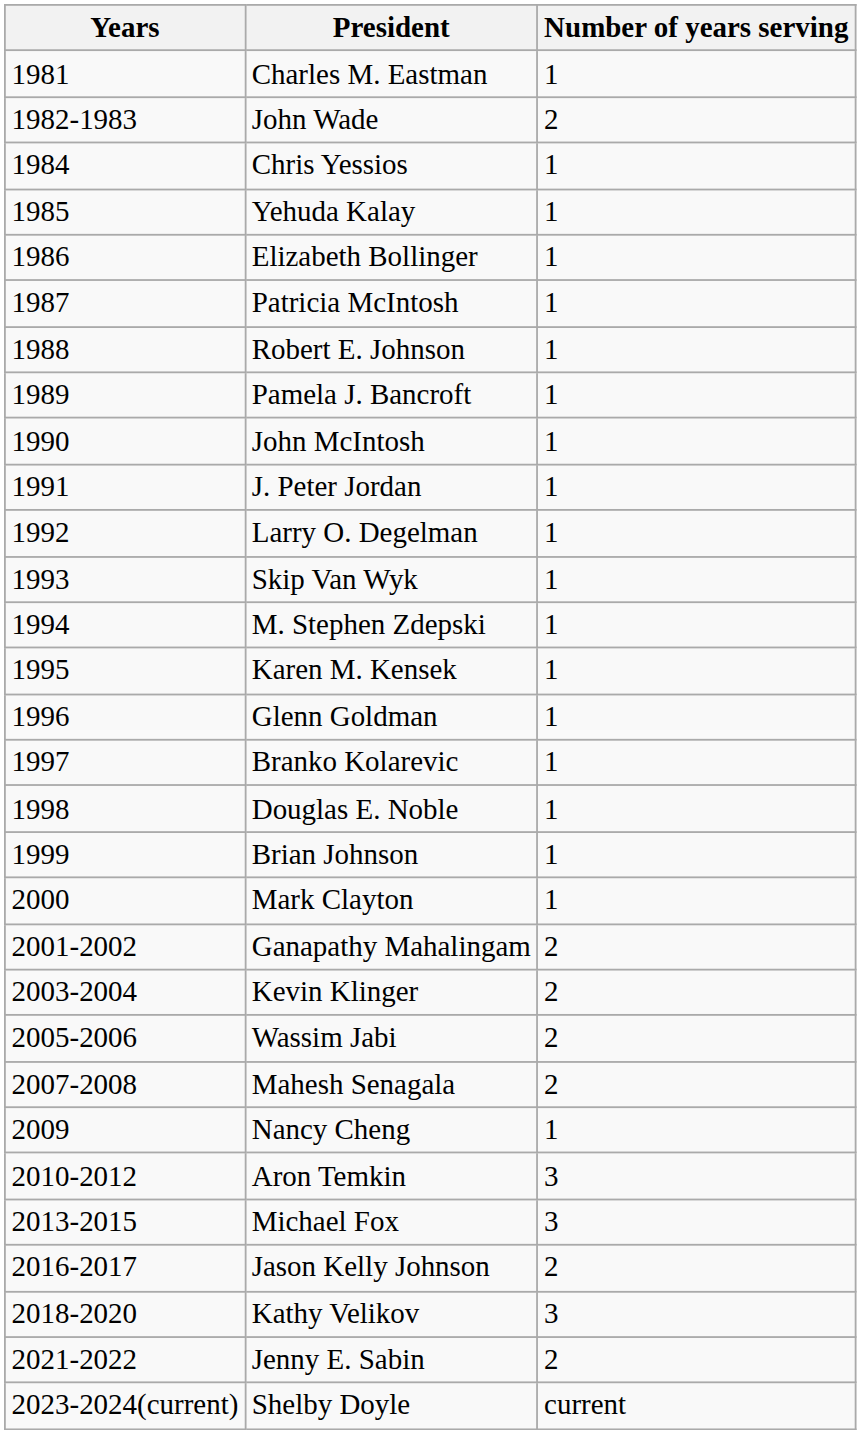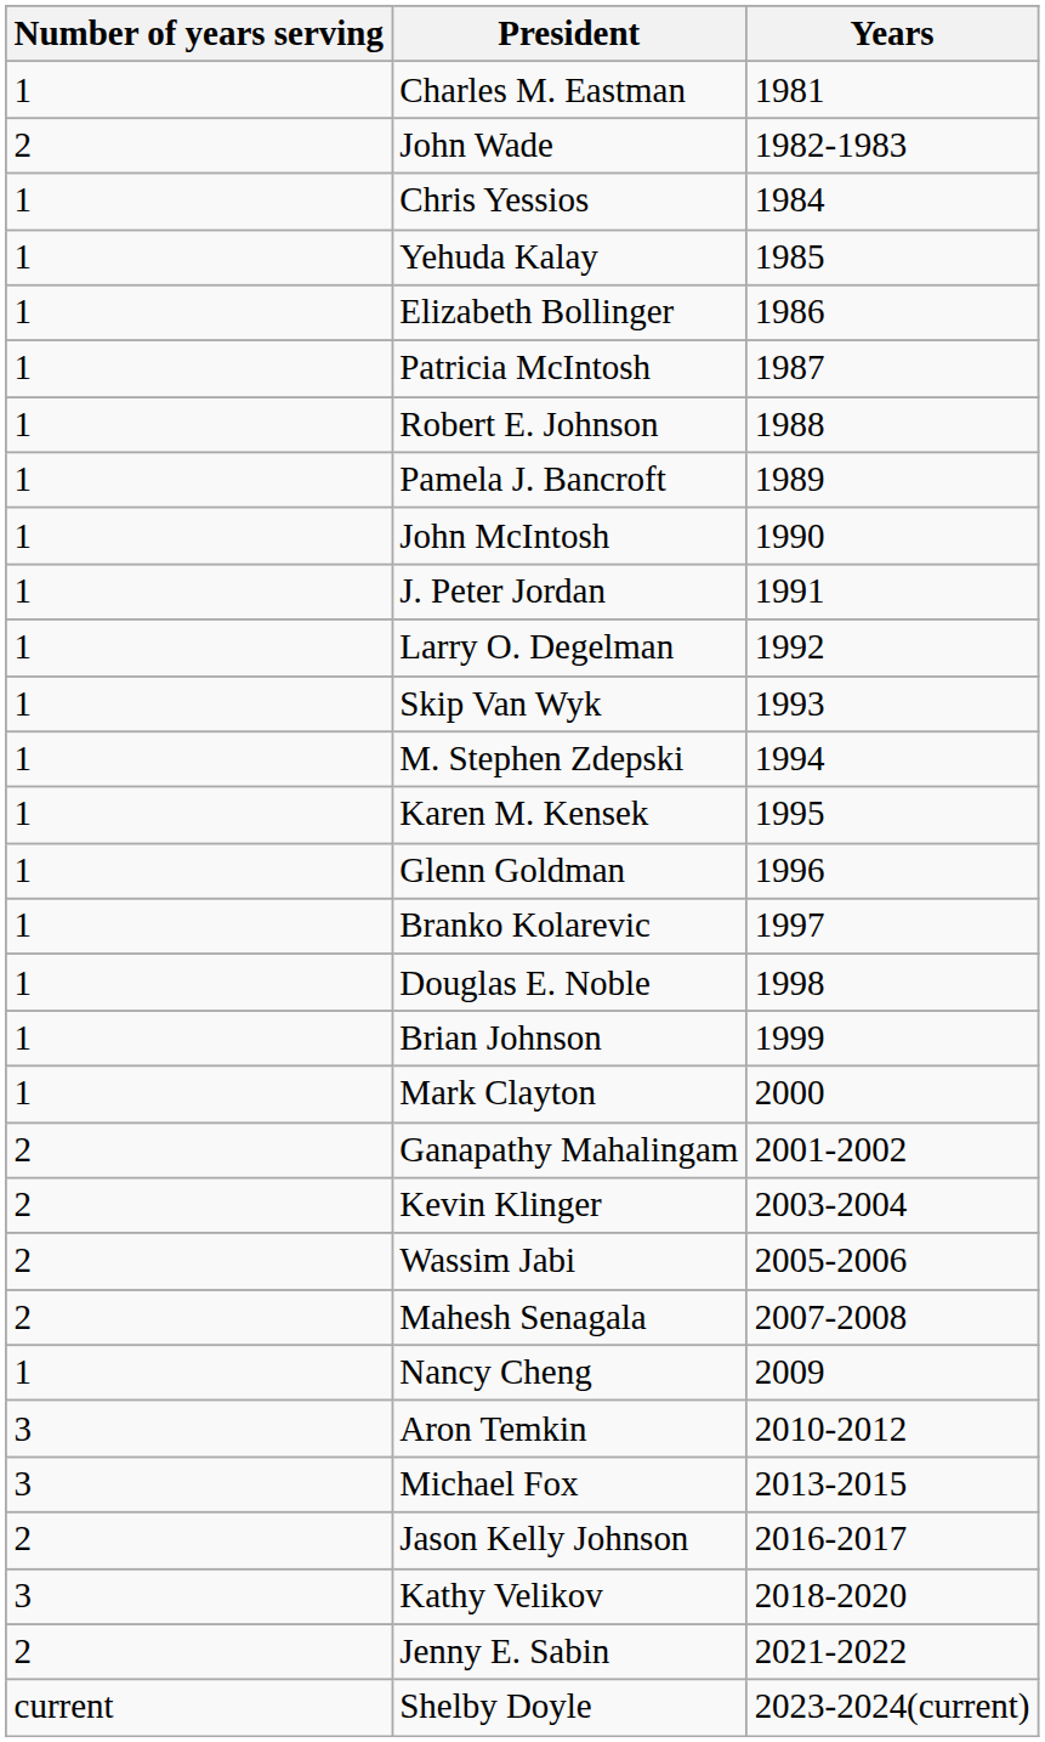columns swapped: Years <-> Number of years serving
